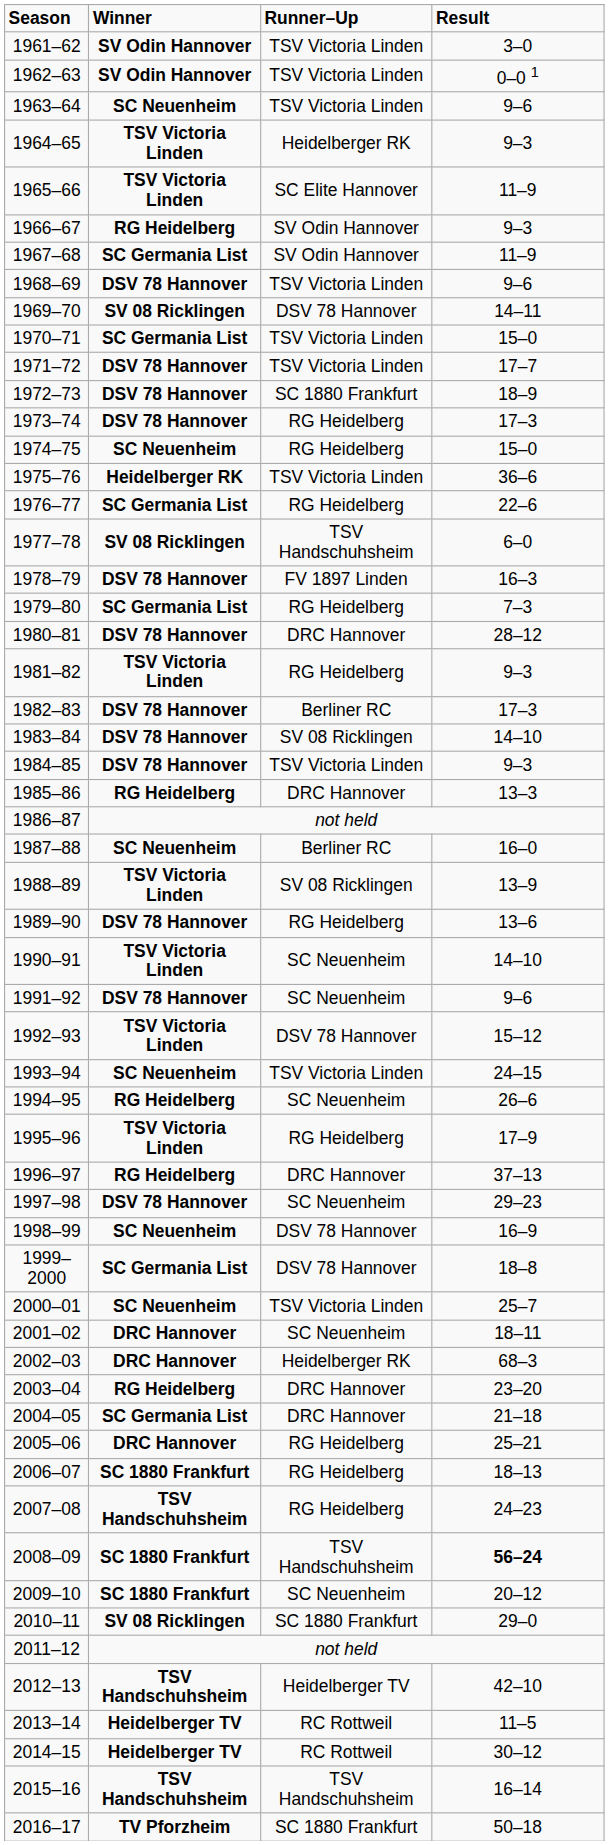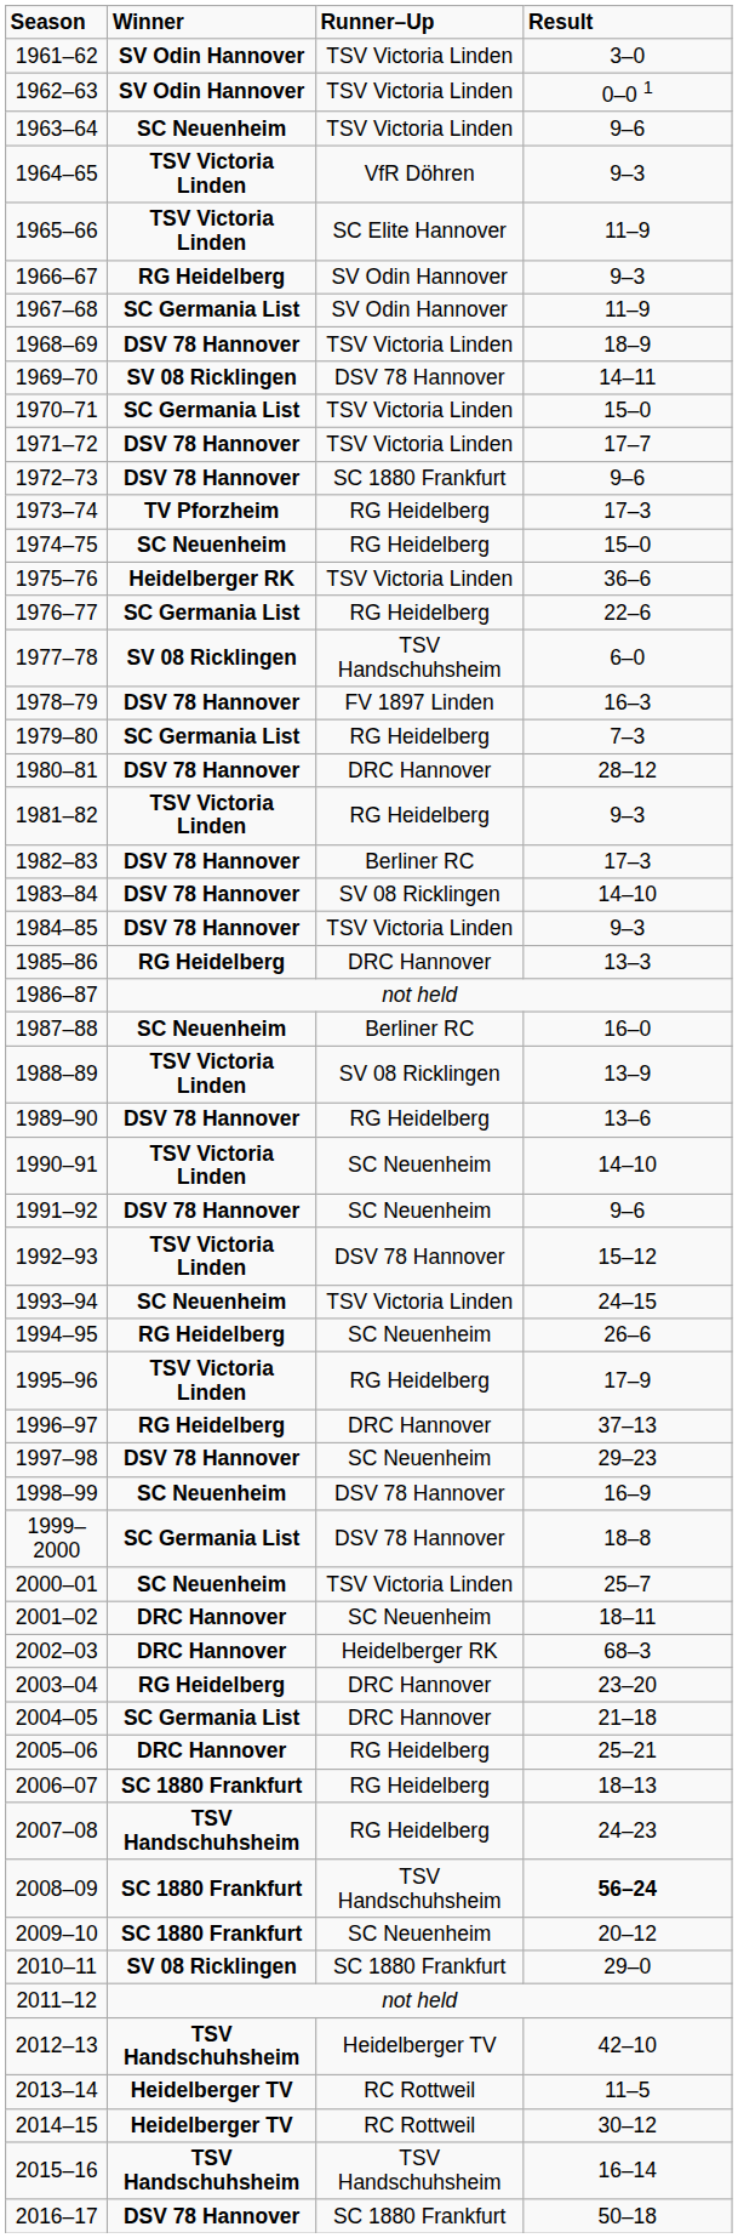1964–65 | Runner–Up: Heidelberger RK -> VfR Döhren
1968–69 | Result: 9–6 -> 18–9
1972–73 | Result: 18–9 -> 9–6
1973–74 | Winner: DSV 78 Hannover -> TV Pforzheim
2016–17 | Winner: TV Pforzheim -> DSV 78 Hannover
